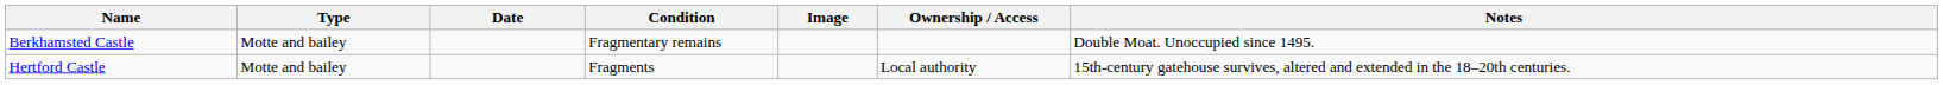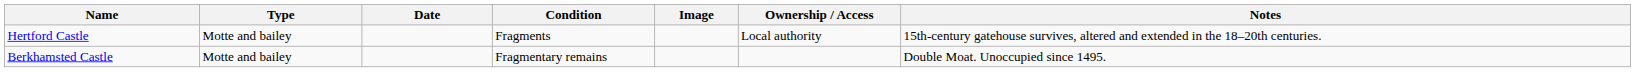rows swapped: Berkhamsted Castle <-> Hertford Castle
